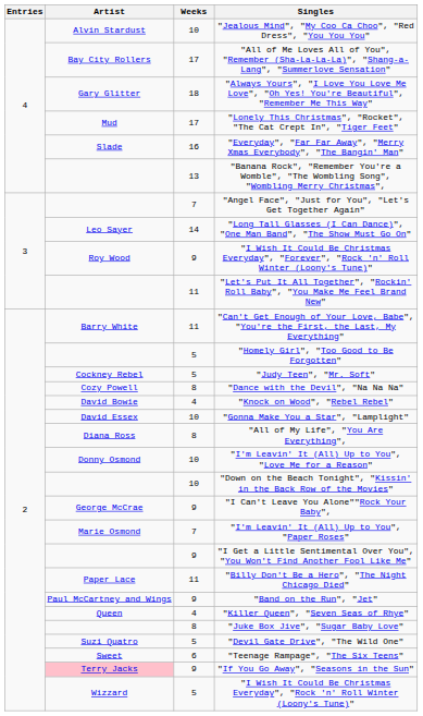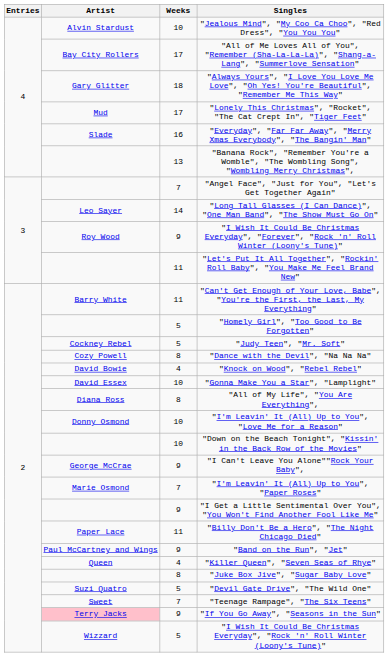"Teenage Rampage", "The Six Teens" | Weeks: 6 -> 7
